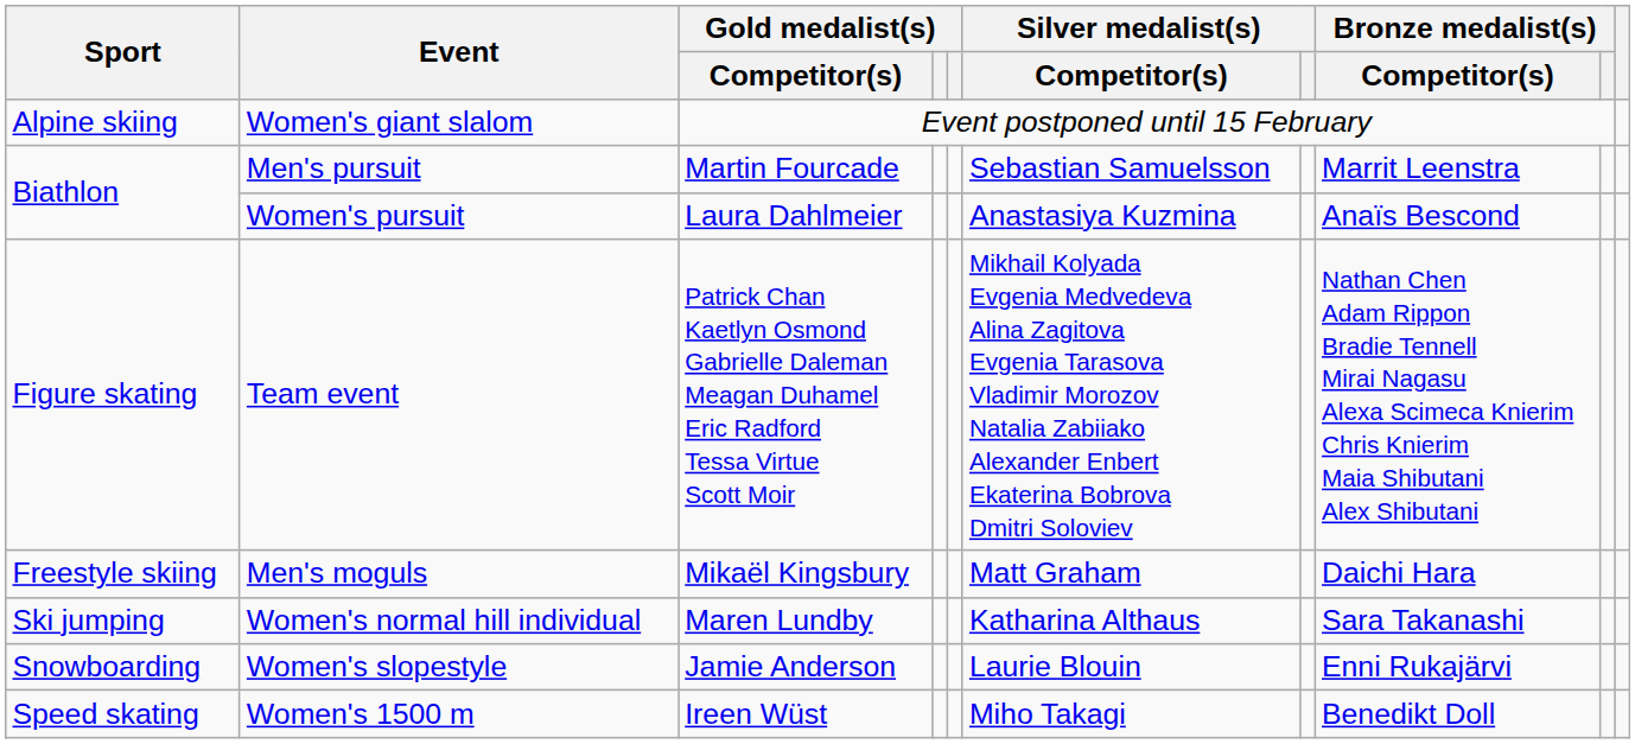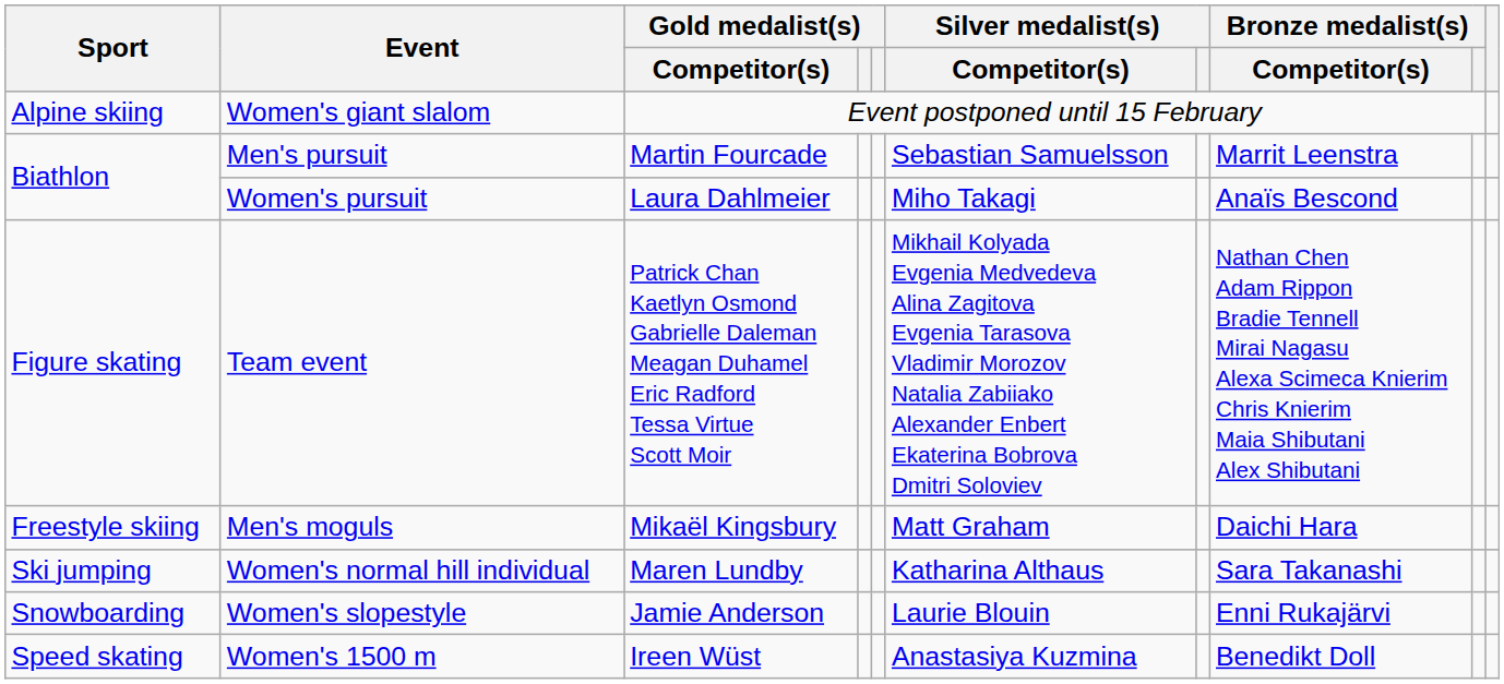Women's pursuit | Silver medalist(s) / Competitor(s): Anastasiya Kuzmina -> Miho Takagi
Women's 1500 m | Silver medalist(s) / Competitor(s): Miho Takagi -> Anastasiya Kuzmina
